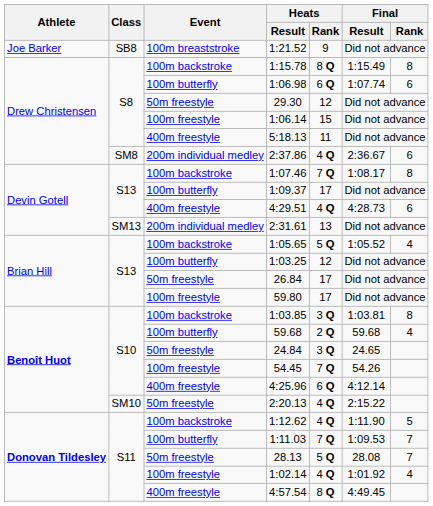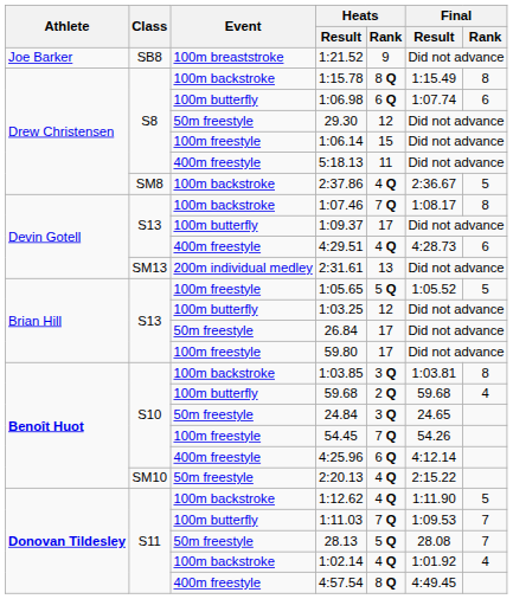2:37.86 | Event: 200m individual medley -> 100m backstroke
2:37.86 | Final / Rank: 6 -> 5
1:05.65 | Event: 100m backstroke -> 100m freestyle
1:05.65 | Final / Rank: 4 -> 5
1:02.14 | Event: 100m freestyle -> 100m backstroke
